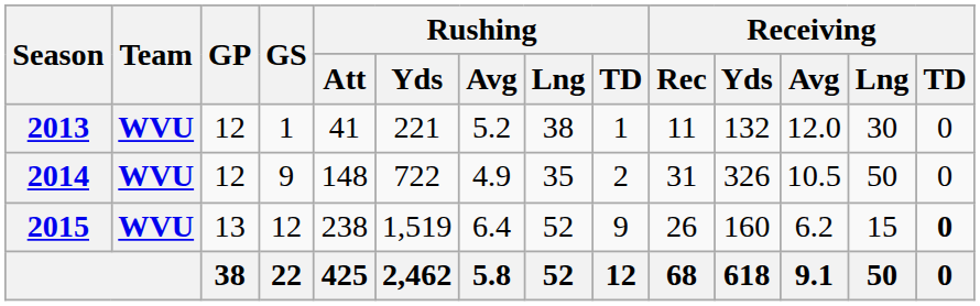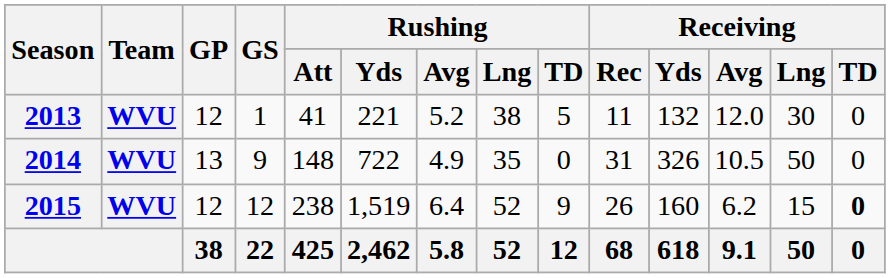2013 | Rushing / TD: 1 -> 5
2014 | GP: 12 -> 13
2014 | Rushing / TD: 2 -> 0
2015 | GP: 13 -> 12
